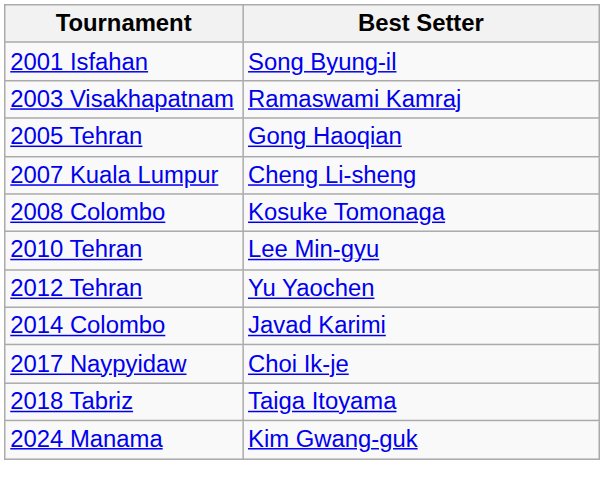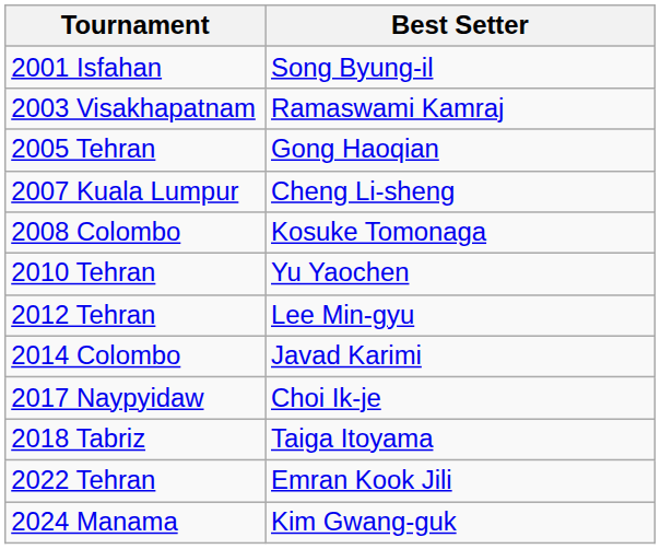2010 Tehran | Best Setter: Lee Min-gyu -> Yu Yaochen
2012 Tehran | Best Setter: Yu Yaochen -> Lee Min-gyu
+ row: 2022 Tehran | Emran Kook Jili
